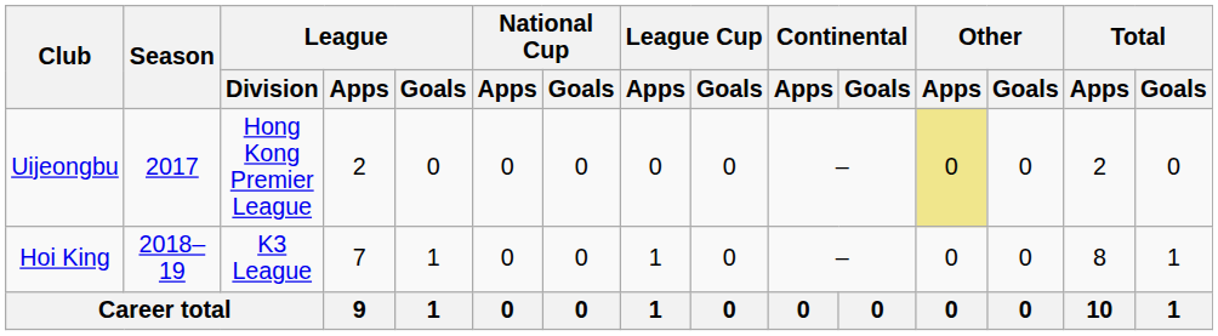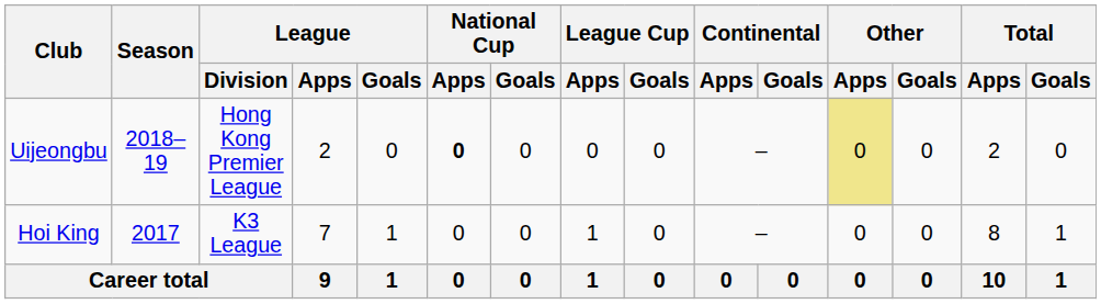Uijeongbu | Season: 2017 -> 2018–19
Uijeongbu | National Cup / Apps: normal -> bold
Hoi King | Season: 2018–19 -> 2017
